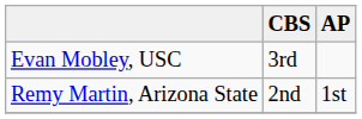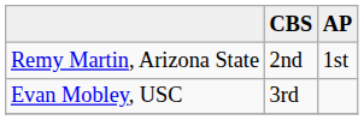rows swapped: Remy Martin, Arizona State <-> Evan Mobley, USC
